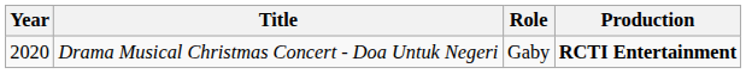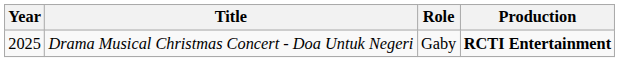Drama Musical Christmas Concert - Doa Untuk Negeri | Year: 2020 -> 2025
